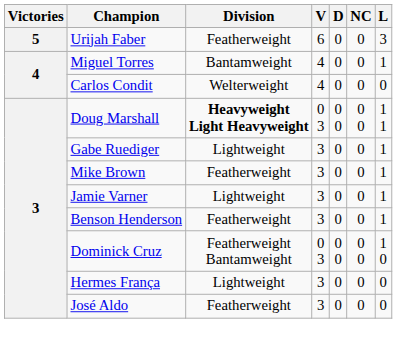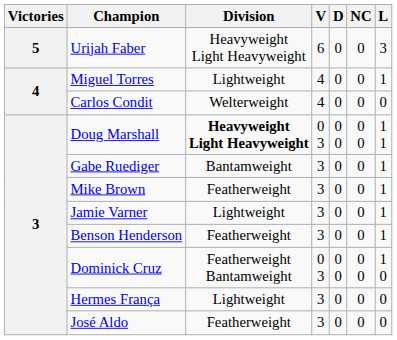Urijah Faber | Division: Featherweight -> Heavyweight Light Heavyweight
Miguel Torres | Division: Bantamweight -> Lightweight
Gabe Ruediger | Division: Lightweight -> Bantamweight
